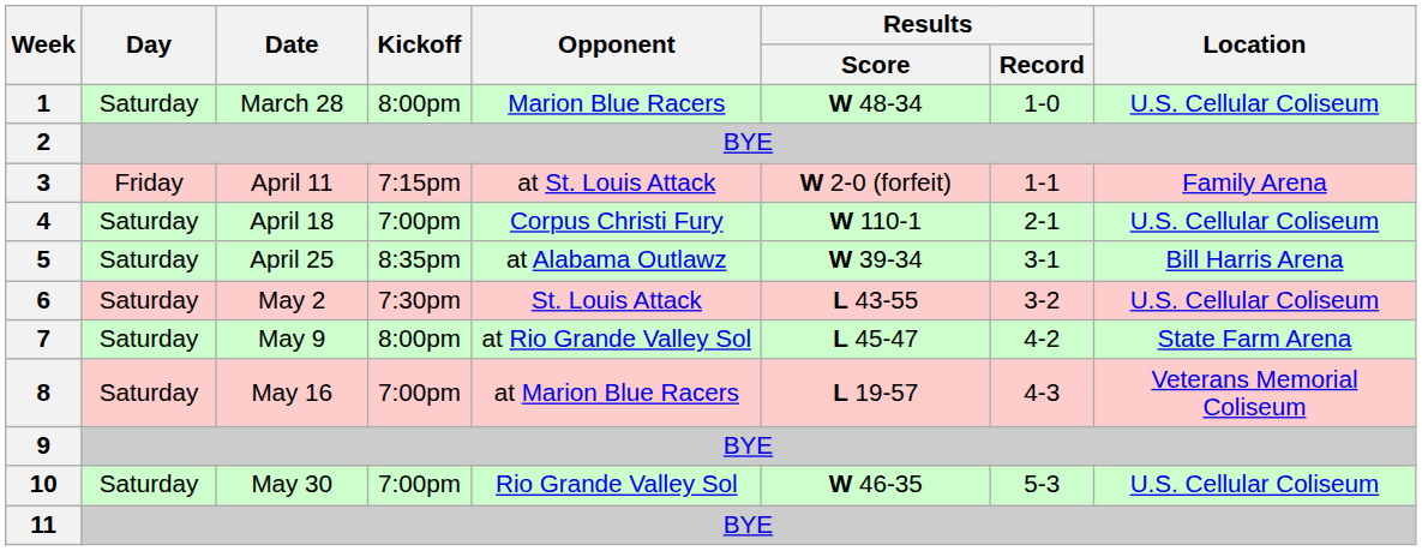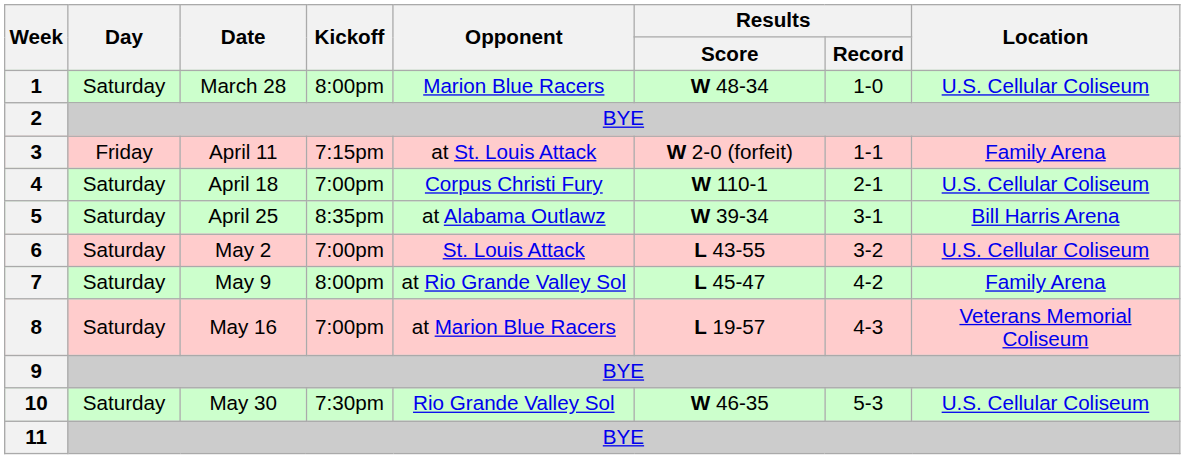6 | Kickoff: 7:30pm -> 7:00pm
7 | Location: State Farm Arena -> Family Arena
10 | Kickoff: 7:00pm -> 7:30pm
